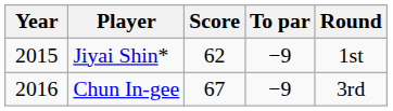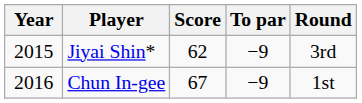Jiyai Shin* | Round: 1st -> 3rd
Chun In-gee | Round: 3rd -> 1st
